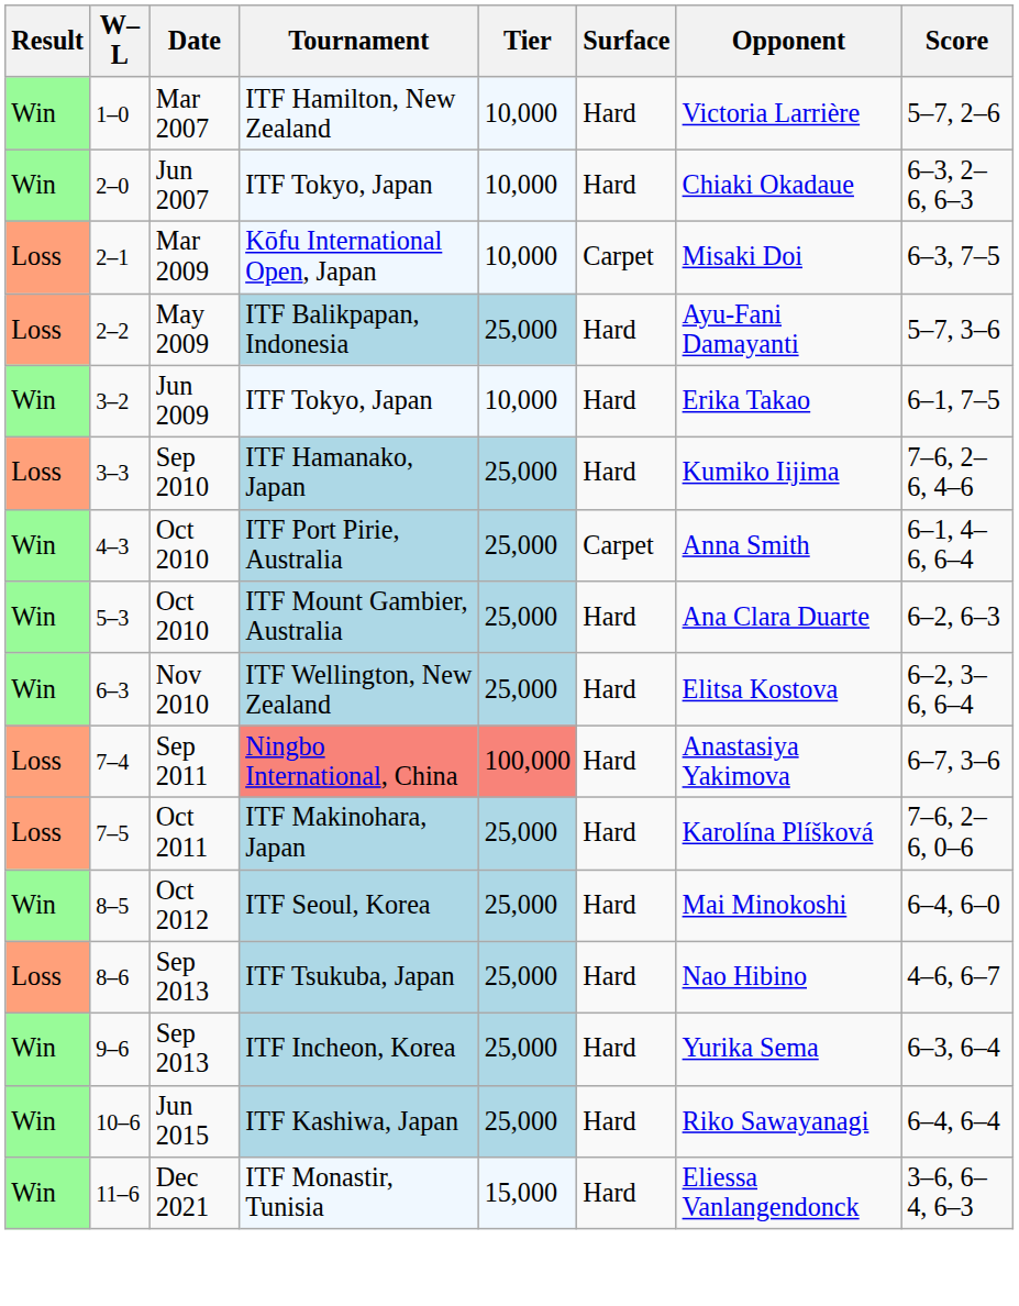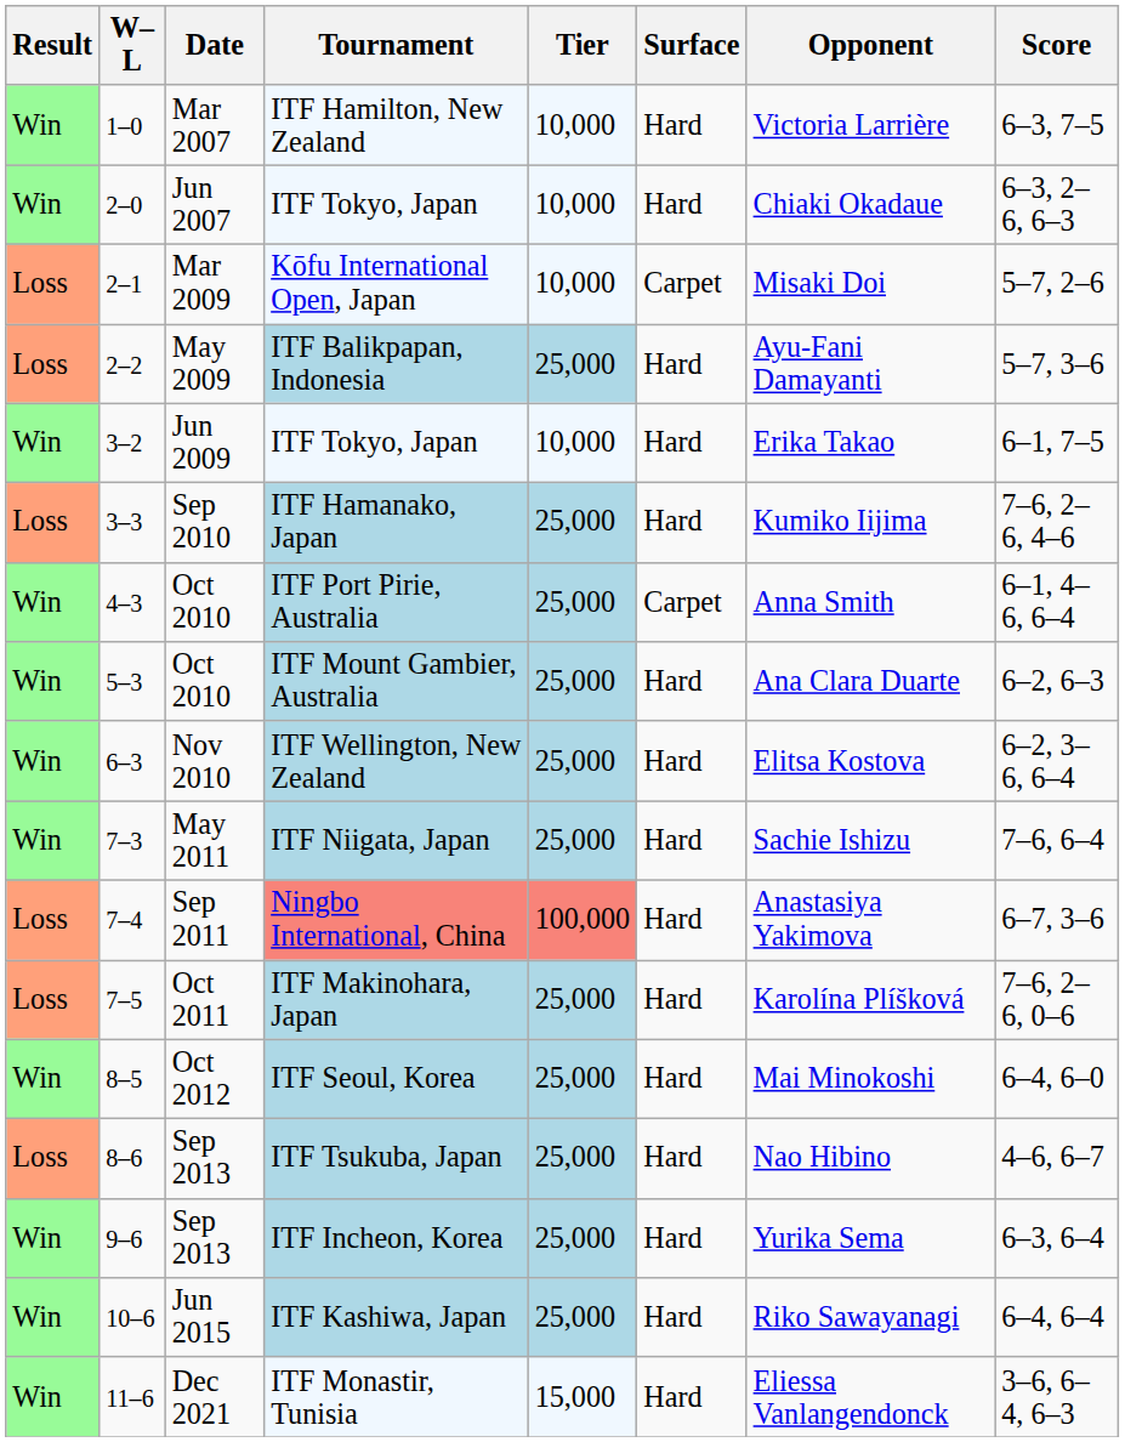ITF Hamilton, New Zealand | Score: 5–7, 2–6 -> 6–3, 7–5
Kōfu International Open, Japan | Score: 6–3, 7–5 -> 5–7, 2–6
+ row: Win | 7–3 | May 2011 | ITF Niigata, Japan | 25,000 | Hard | Sachie Ishizu | 7–6, 6–4
